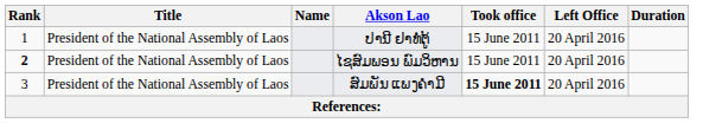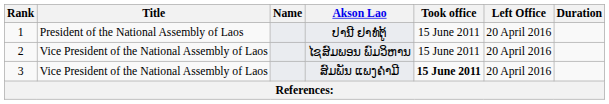ໄຊສົມພອນ ພົມວິຫານ | Rank: bold -> normal
ໄຊສົມພອນ ພົມວິຫານ | Title: President of the National Assembly of Laos -> Vice President of the National Assembly of Laos
ສົມພັນ ແພງຄຳມີ | Title: President of the National Assembly of Laos -> Vice President of the National Assembly of Laos
